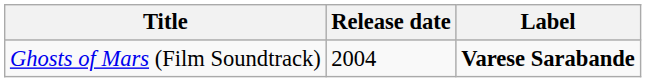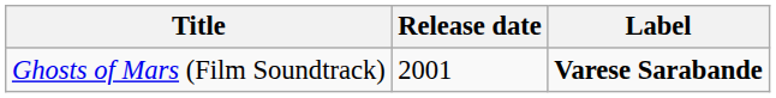Ghosts of Mars (Film Soundtrack) | Release date: 2004 -> 2001
